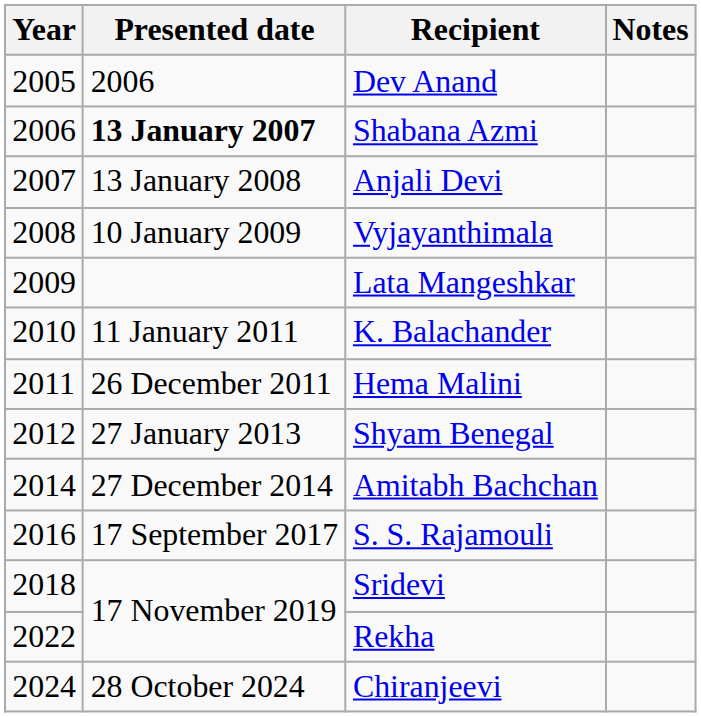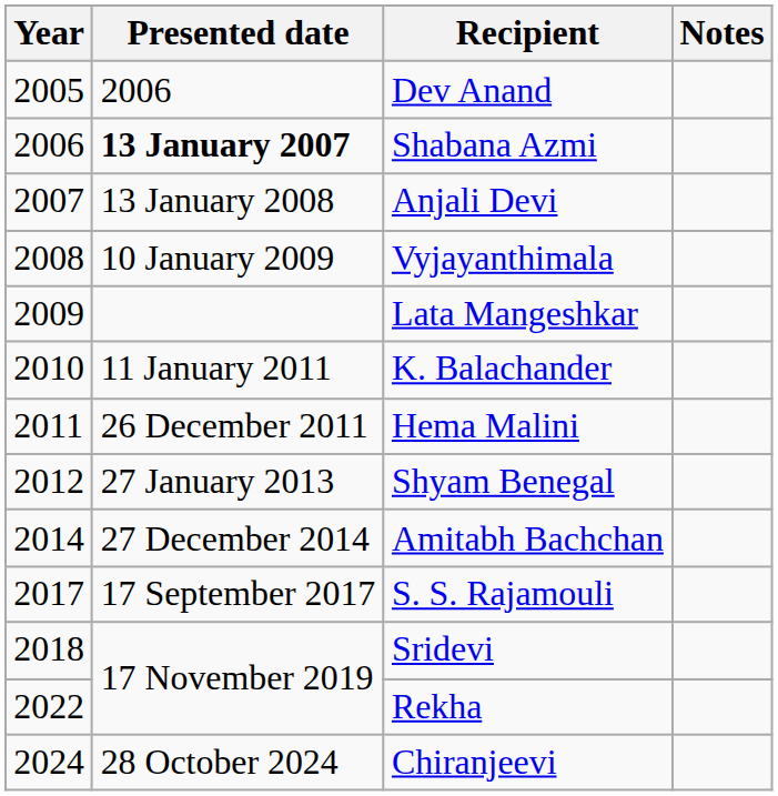S. S. Rajamouli | Year: 2016 -> 2017
